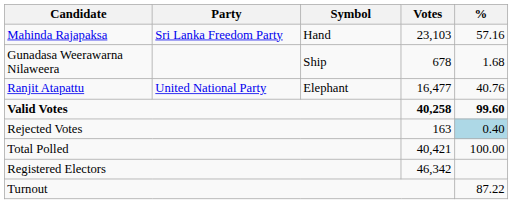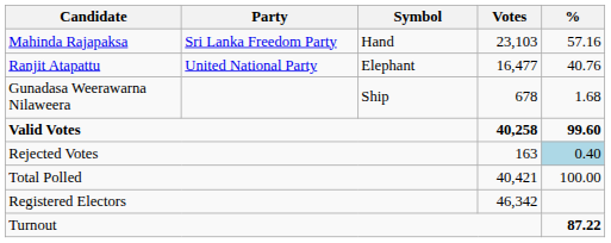rows swapped: Ranjit Atapattu <-> Gunadasa Weerawarna Nilaweera
Turnout | %: normal -> bold
